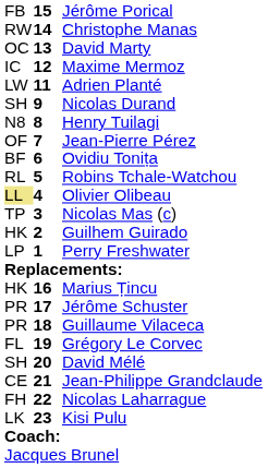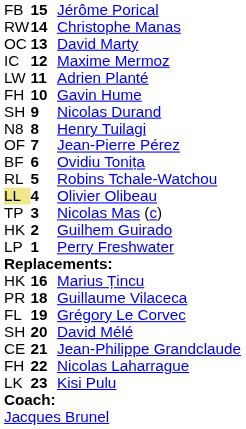+ row: FH | 10 | Gavin Hume
- row: PR | 17 | Jérôme Schuster
